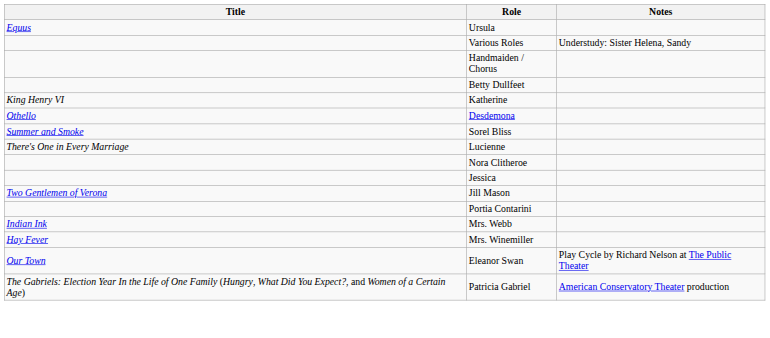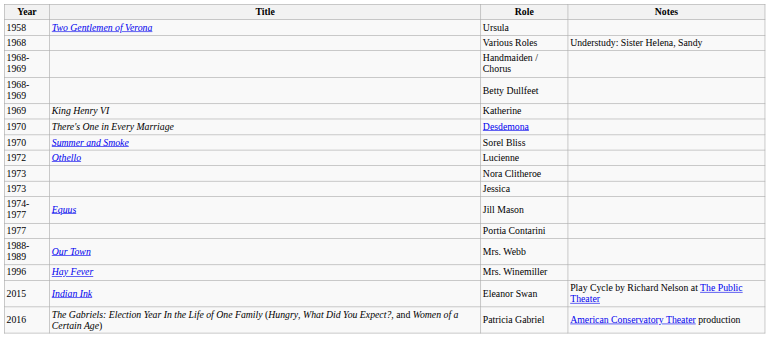+ column: Year | 1958 | 1968 | 1968-1969 | 1968-1969 | 1969 | 1970 | 1970 | 1972 | 1973 | 1973 | 1974-1977 | 1977 | 1988-1989 | 1996 | 2015 | 2016
Ursula | Title: Equus -> Two Gentlemen of Verona
Desdemona | Title: Othello -> There's One in Every Marriage
Lucienne | Title: There's One in Every Marriage -> Othello
Jill Mason | Title: Two Gentlemen of Verona -> Equus
Mrs. Webb | Title: Indian Ink -> Our Town
Eleanor Swan | Title: Our Town -> Indian Ink
